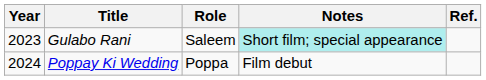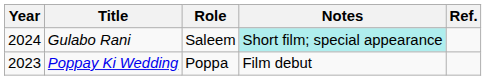Gulabo Rani | Year: 2023 -> 2024
Poppay Ki Wedding | Year: 2024 -> 2023
